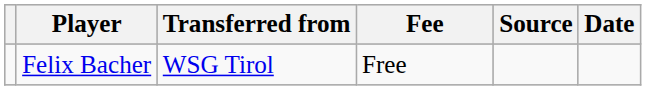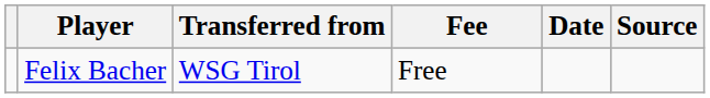columns swapped: Date <-> Source
